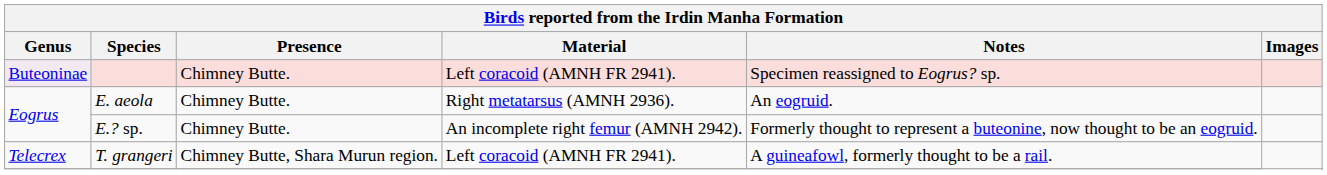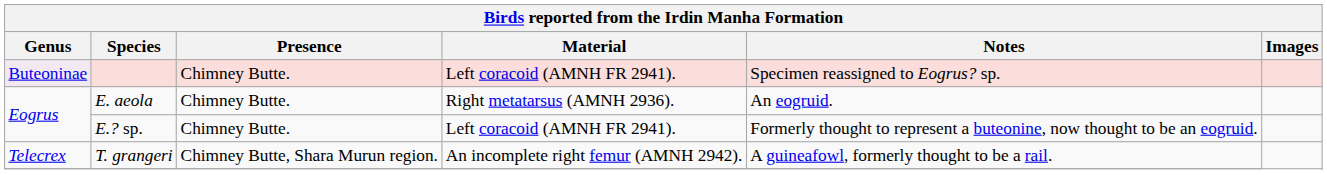E.? sp. | Material: An incomplete right femur (AMNH 2942). -> Left coracoid (AMNH FR 2941).
T. grangeri | Material: Left coracoid (AMNH FR 2941). -> An incomplete right femur (AMNH 2942).
